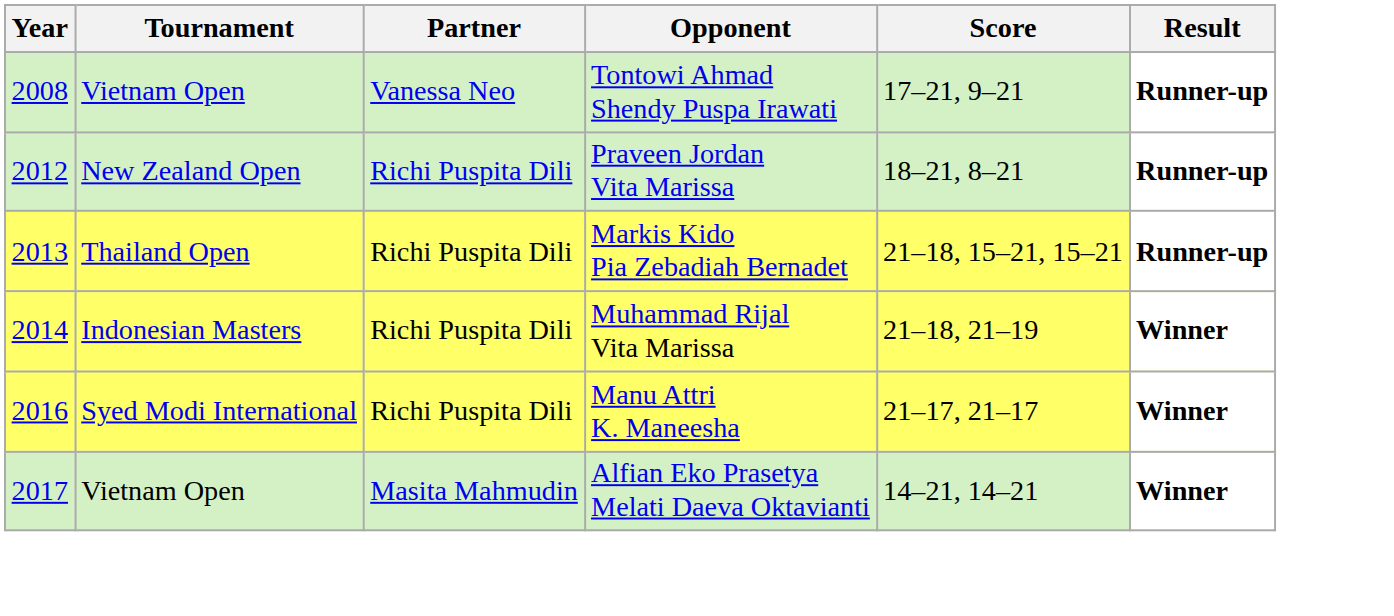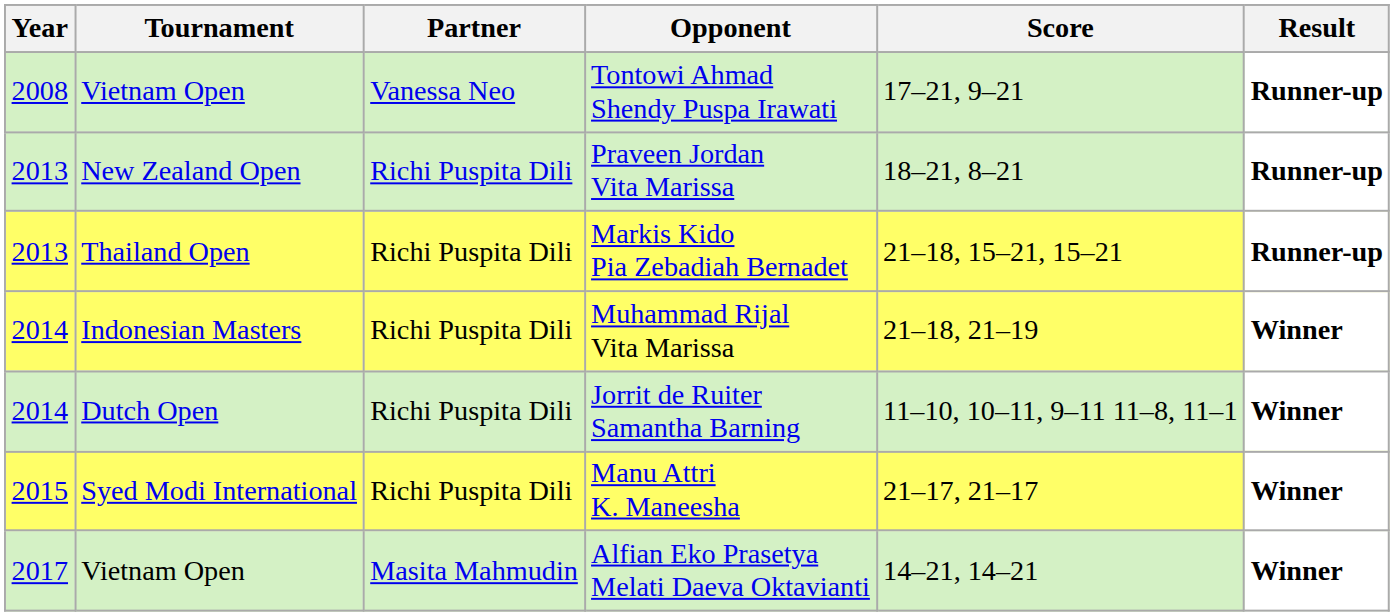Praveen Jordan Vita Marissa | Year: 2012 -> 2013
+ row: 2014 | Dutch Open | Richi Puspita Dili | Jorrit de Ruiter Samantha Barning | 11–10, 10–11, 9–11 11–8, 11–1 | Winner
Manu Attri K. Maneesha | Year: 2016 -> 2015
